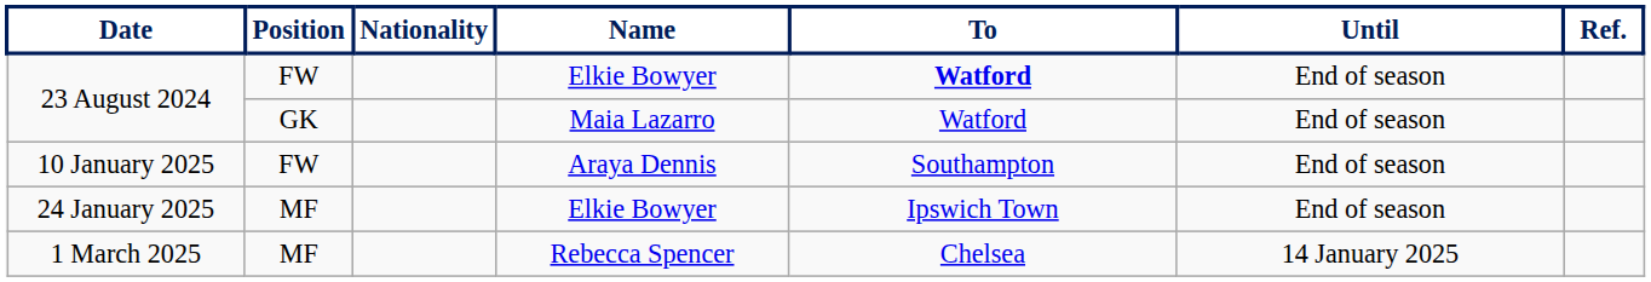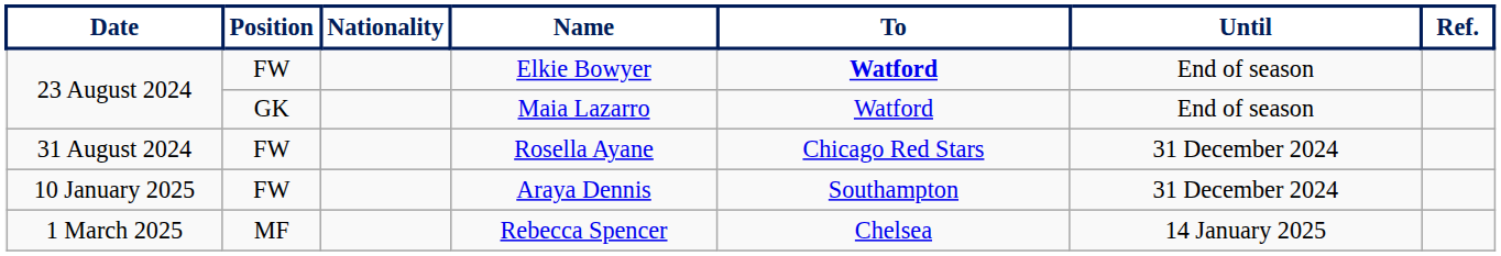+ row: 31 August 2024 | FW | Rosella Ayane | Chicago Red Stars | 31 December 2024
10 January 2025 | Until: End of season -> 31 December 2024
- row: 24 January 2025 | MF | Elkie Bowyer | Ipswich Town | End of season
